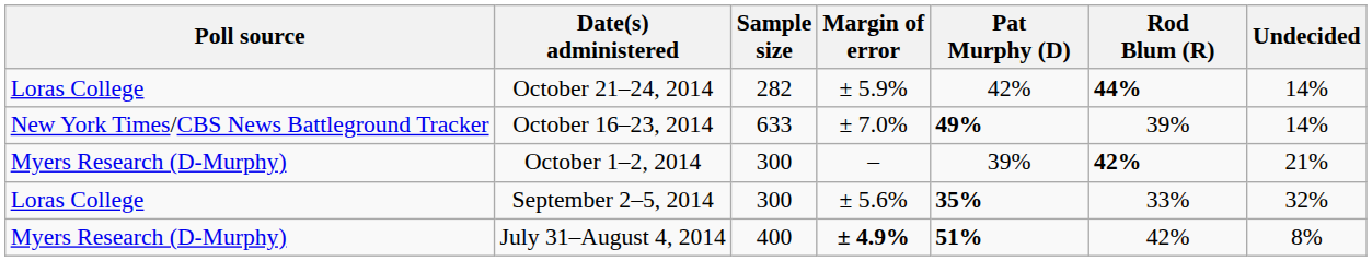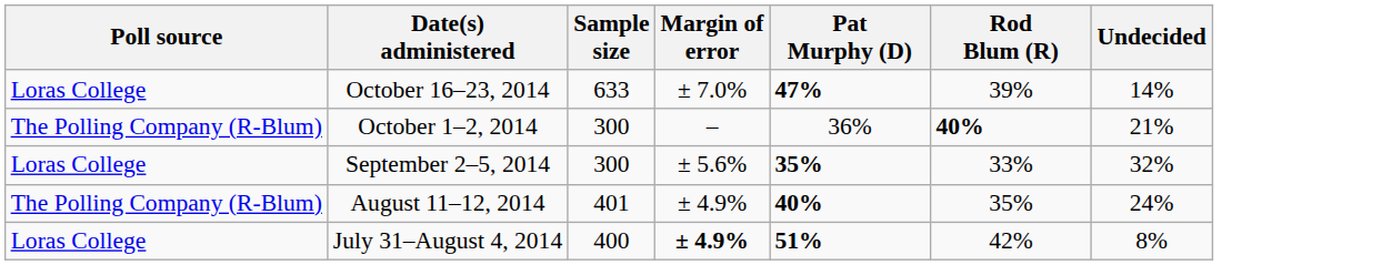- row: Loras College | October 21–24, 2014 | 282 | ± 5.9% | 42% | 44% | 14%
October 16–23, 2014 | Poll source: New York Times/CBS News Battleground Tracker -> Loras College
October 16–23, 2014 | Pat Murphy (D): 49% -> 47%
October 1–2, 2014 | Poll source: Myers Research (D-Murphy) -> The Polling Company (R-Blum)
October 1–2, 2014 | Pat Murphy (D): 39% -> 36%
October 1–2, 2014 | Rod Blum (R): 42% -> 40%
+ row: The Polling Company (R-Blum) | August 11–12, 2014 | 401 | ± 4.9% | 40% | 35% | 24%
July 31–August 4, 2014 | Poll source: Myers Research (D-Murphy) -> Loras College
